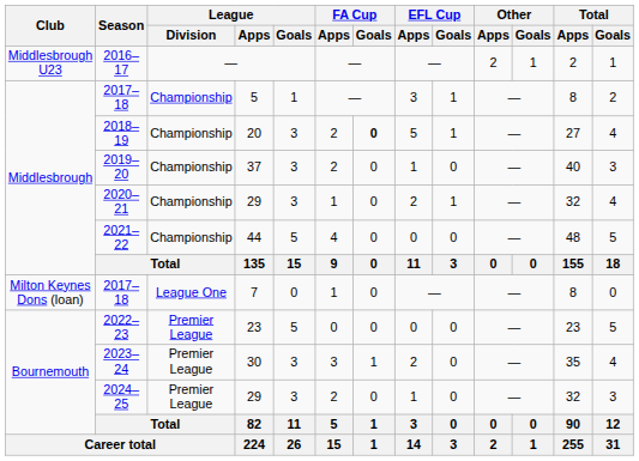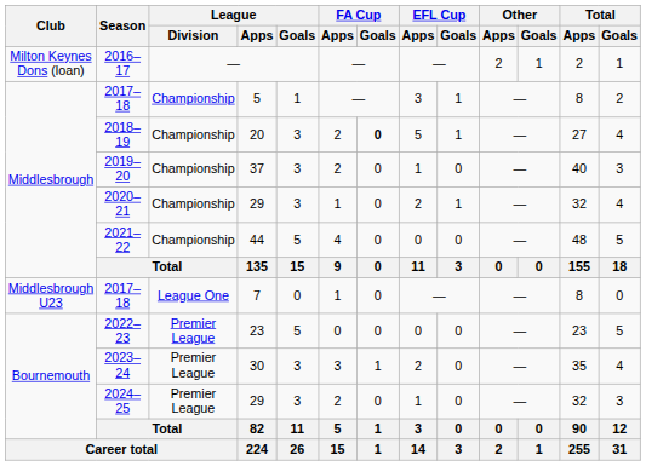2016–17 | Club: Middlesbrough U23 -> Milton Keynes Dons (loan)
2017–18 / 7 | Club: Milton Keynes Dons (loan) -> Middlesbrough U23
